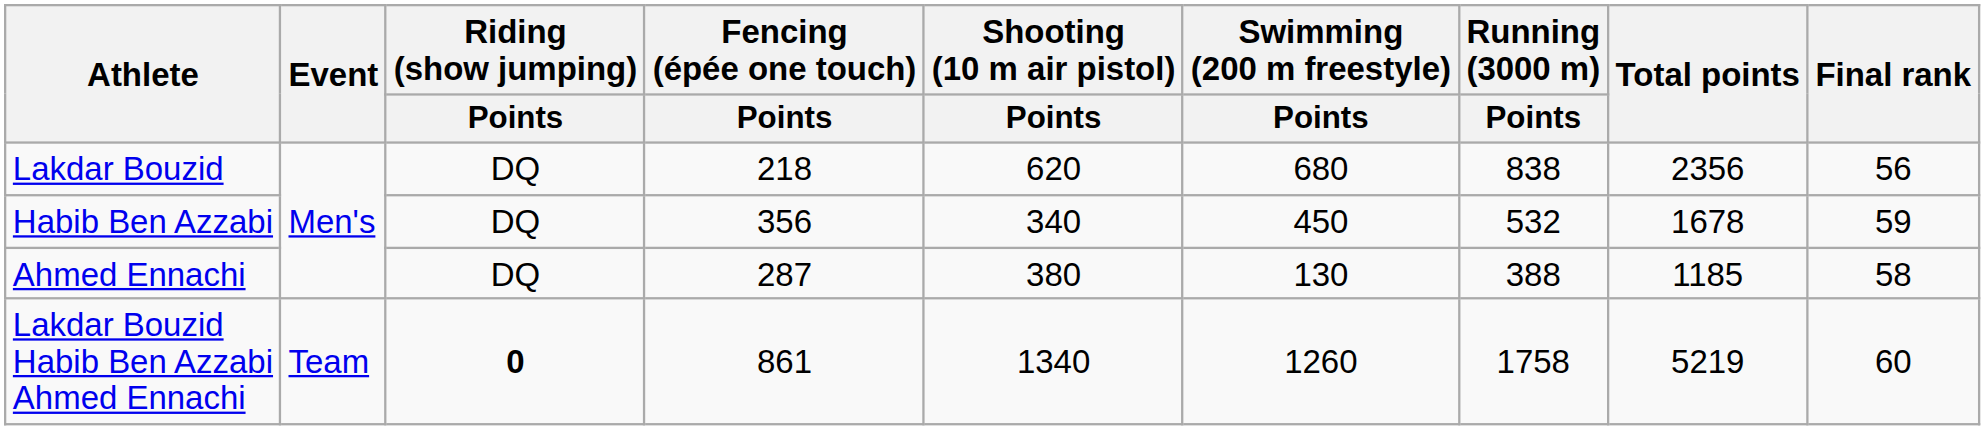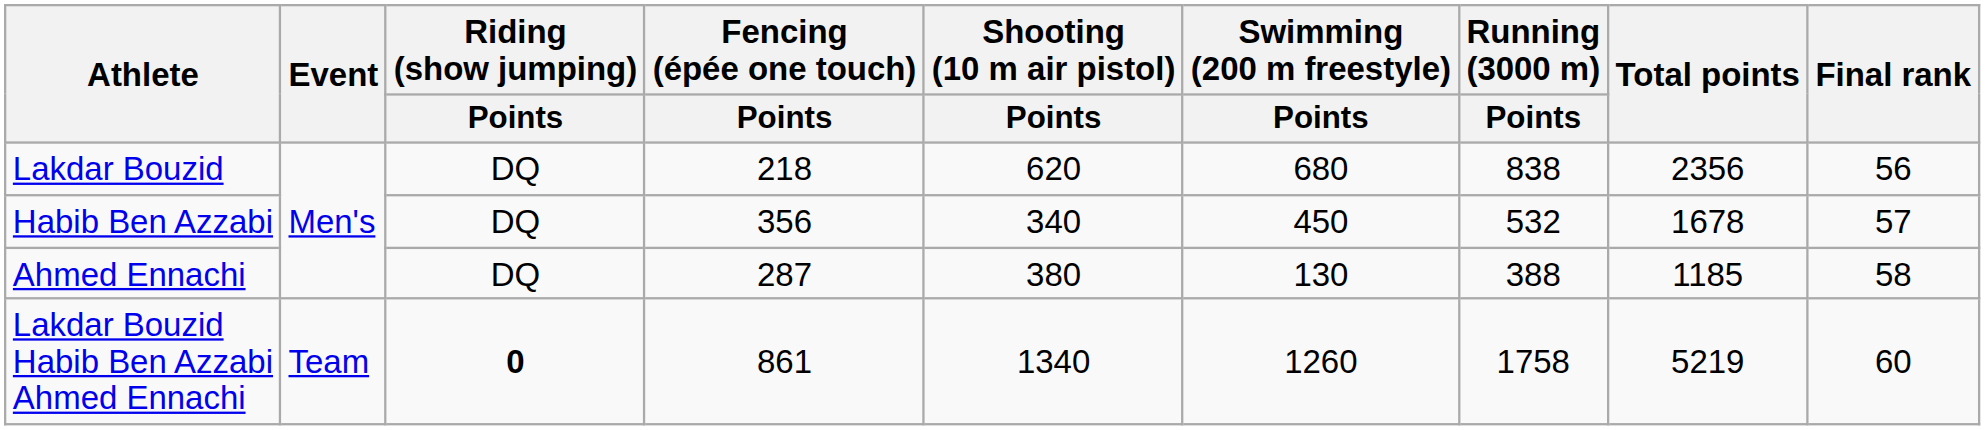Habib Ben Azzabi | Final rank: 59 -> 57
